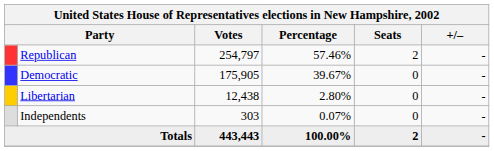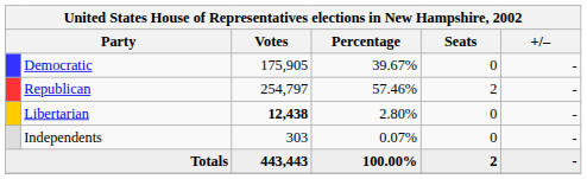rows swapped: Republican <-> Democratic
Libertarian | Votes: normal -> bold
